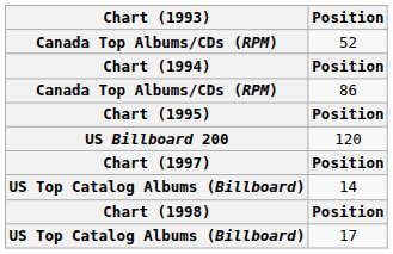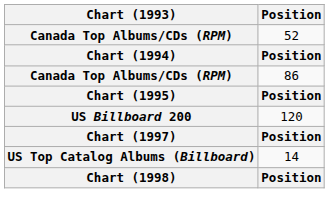- row: US Top Catalog Albums (Billboard) | 17
